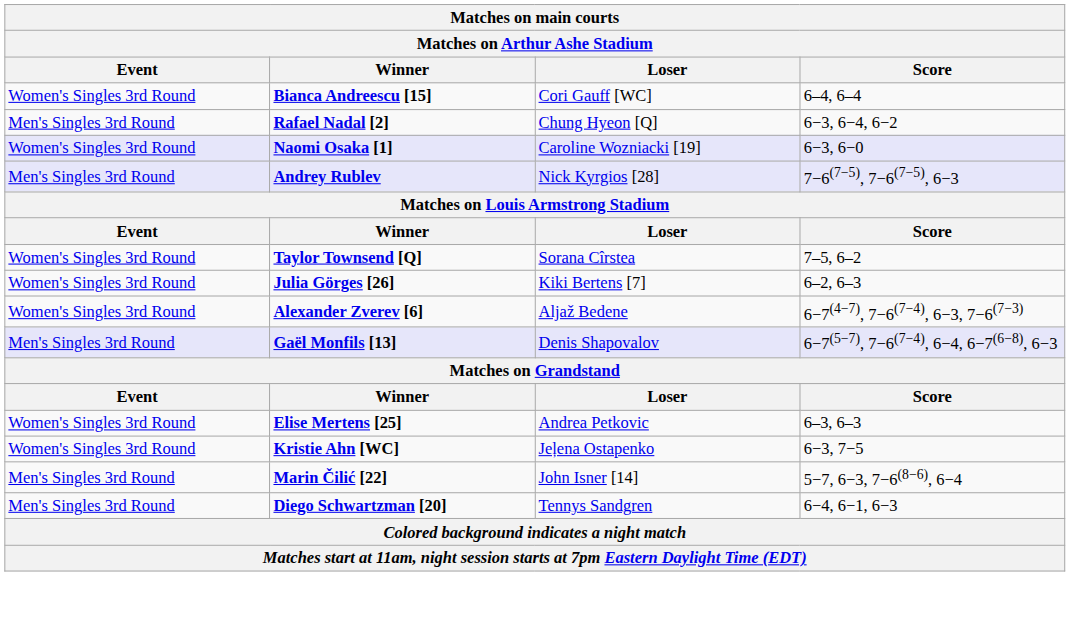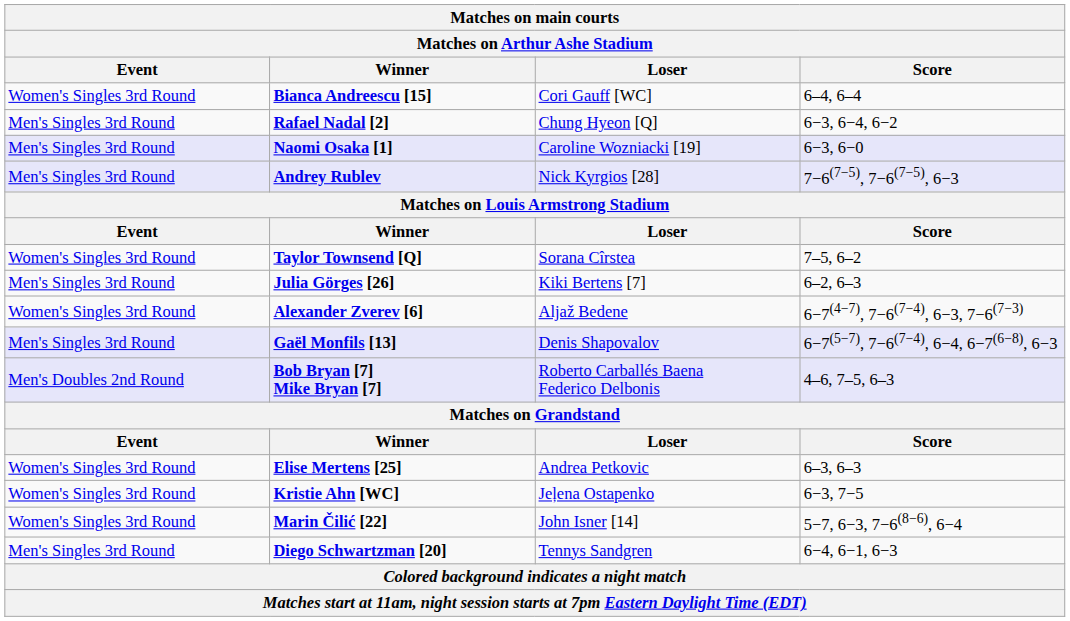Naomi Osaka [1] | Event: Women's Singles 3rd Round -> Men's Singles 3rd Round
Julia Görges [26] | Event: Women's Singles 3rd Round -> Men's Singles 3rd Round
+ row: Men's Doubles 2nd Round | Bob Bryan [7] Mike Bryan [7] | Roberto Carballés Baena Federico Delbonis | 4–6, 7–5, 6–3
Marin Čilić [22] | Event: Men's Singles 3rd Round -> Women's Singles 3rd Round
